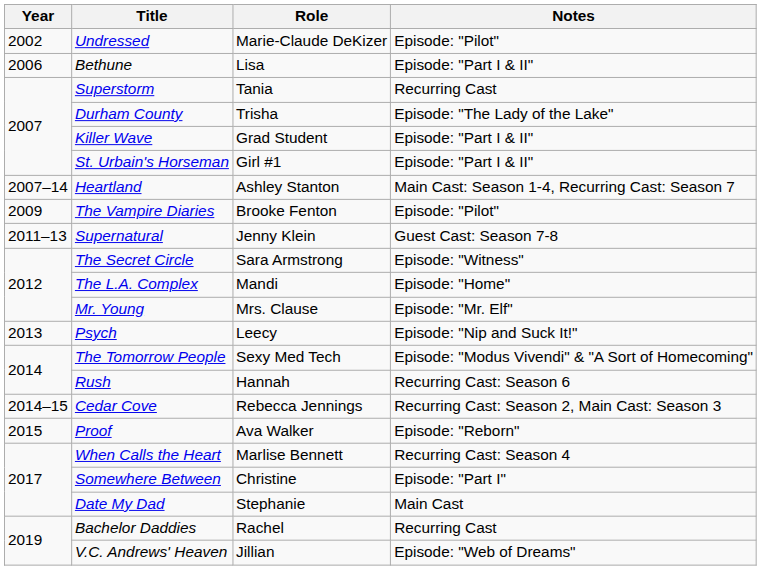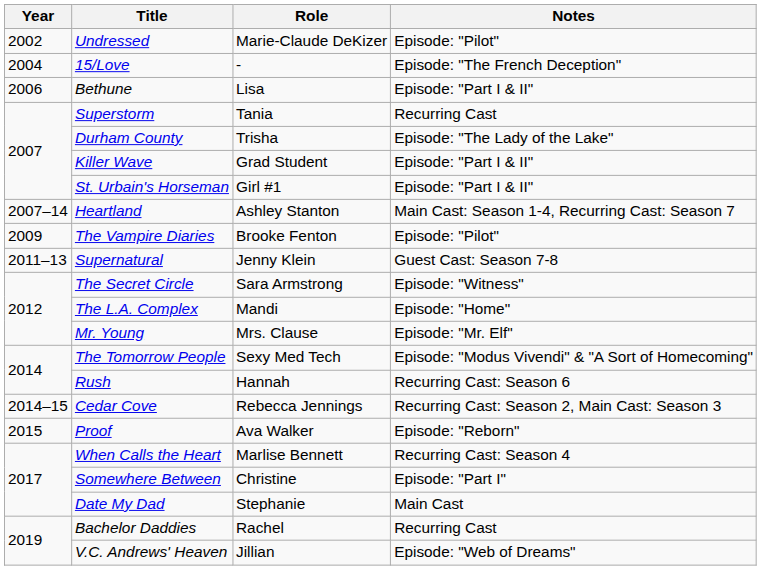+ row: 2004 | 15/Love | - | Episode: "The French Deception"
- row: 2013 | Psych | Leecy | Episode: "Nip and Suck It!"
